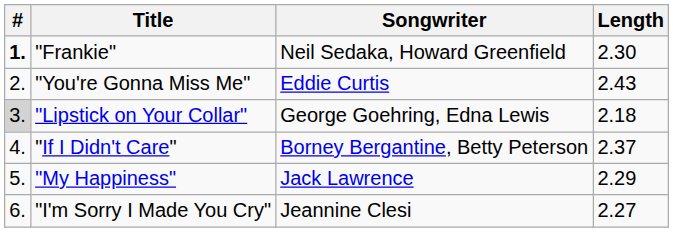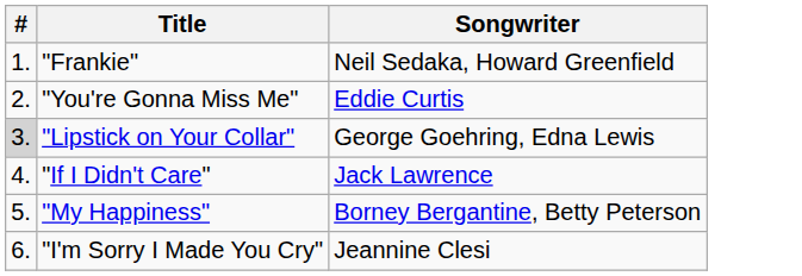- column: Length | 2.30 | 2.43 | 2.18 | 2.37 | 2.29 | 2.27
"Frankie" | #: bold -> normal
"If I Didn't Care" | Songwriter: Borney Bergantine, Betty Peterson -> Jack Lawrence
"My Happiness" | Songwriter: Jack Lawrence -> Borney Bergantine, Betty Peterson
